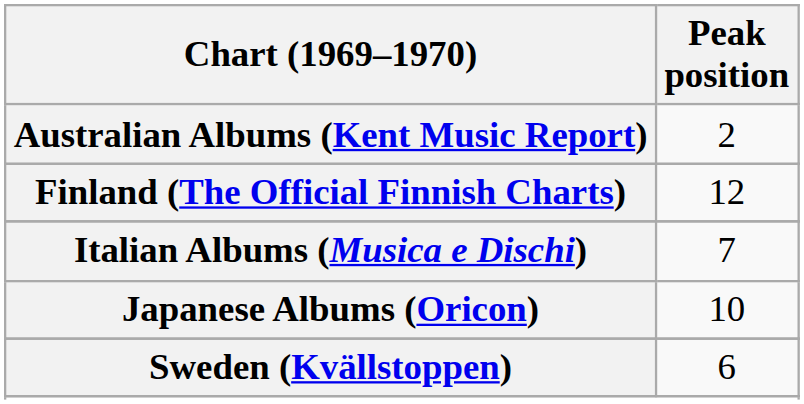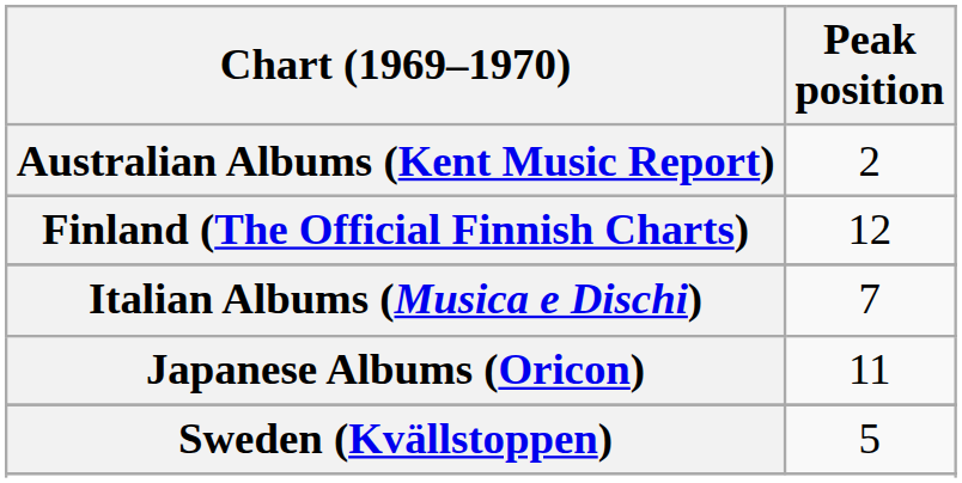Japanese Albums (Oricon) | Peak position: 10 -> 11
Sweden (Kvällstoppen) | Peak position: 6 -> 5
